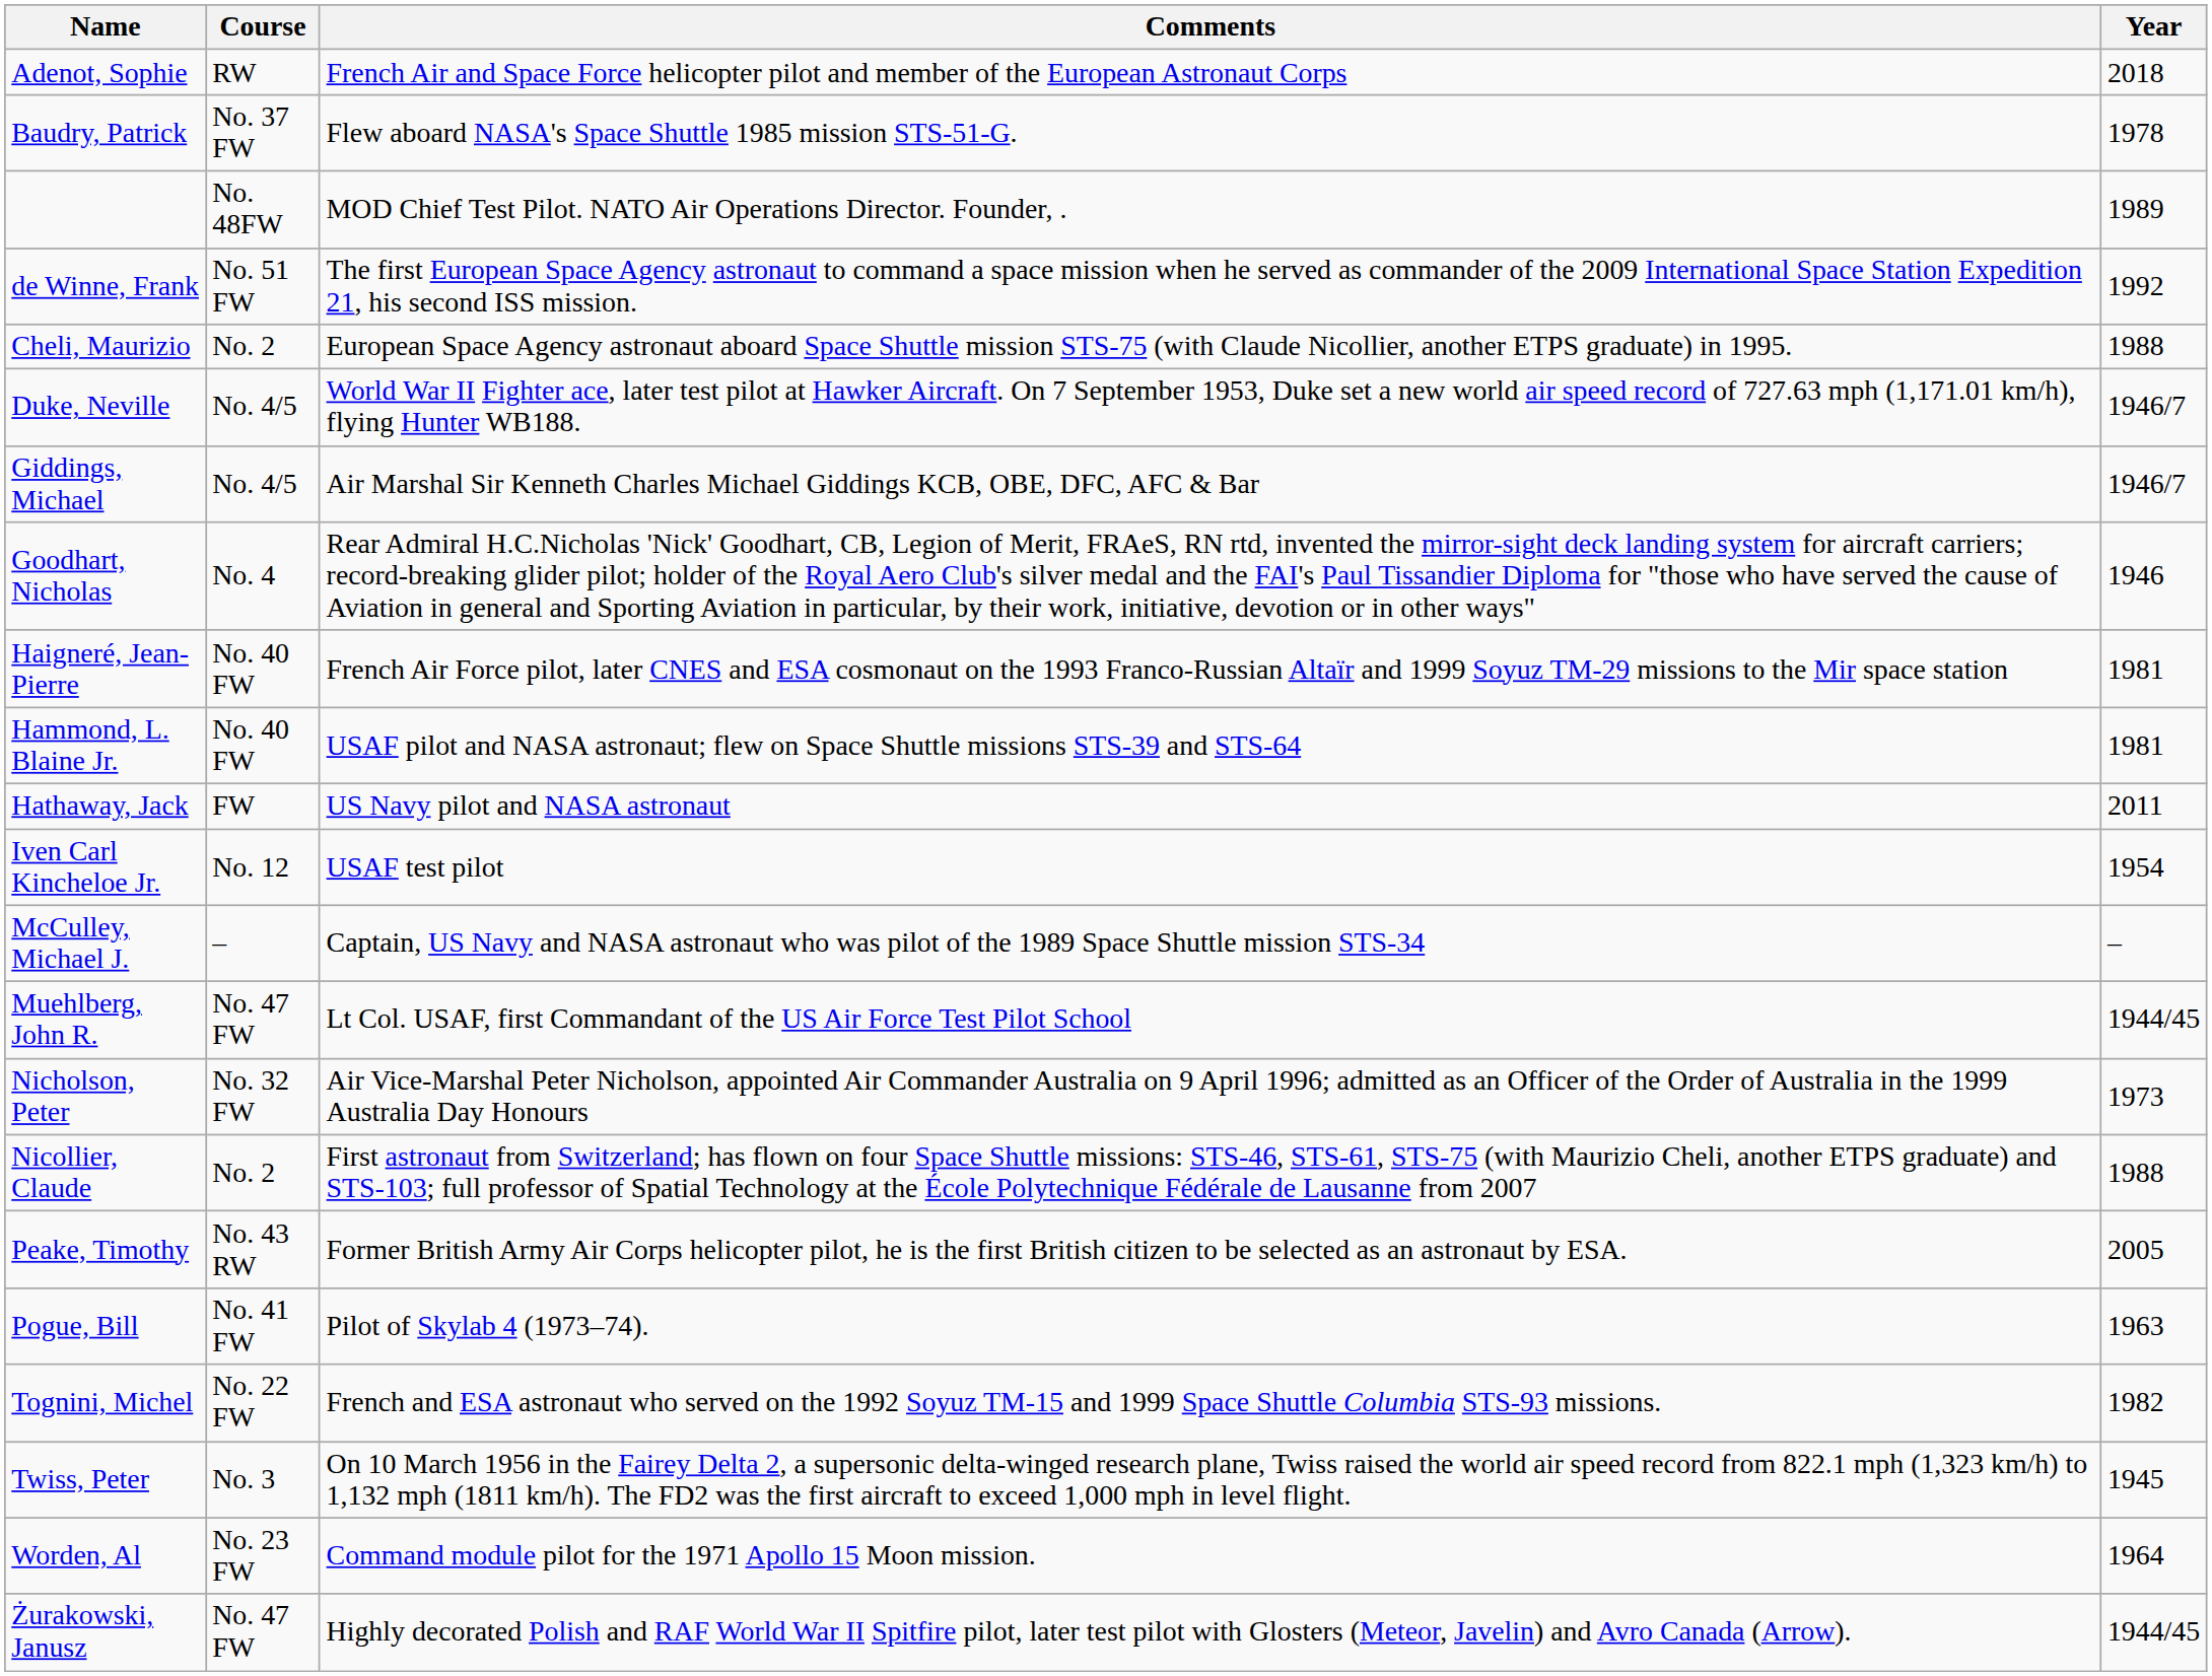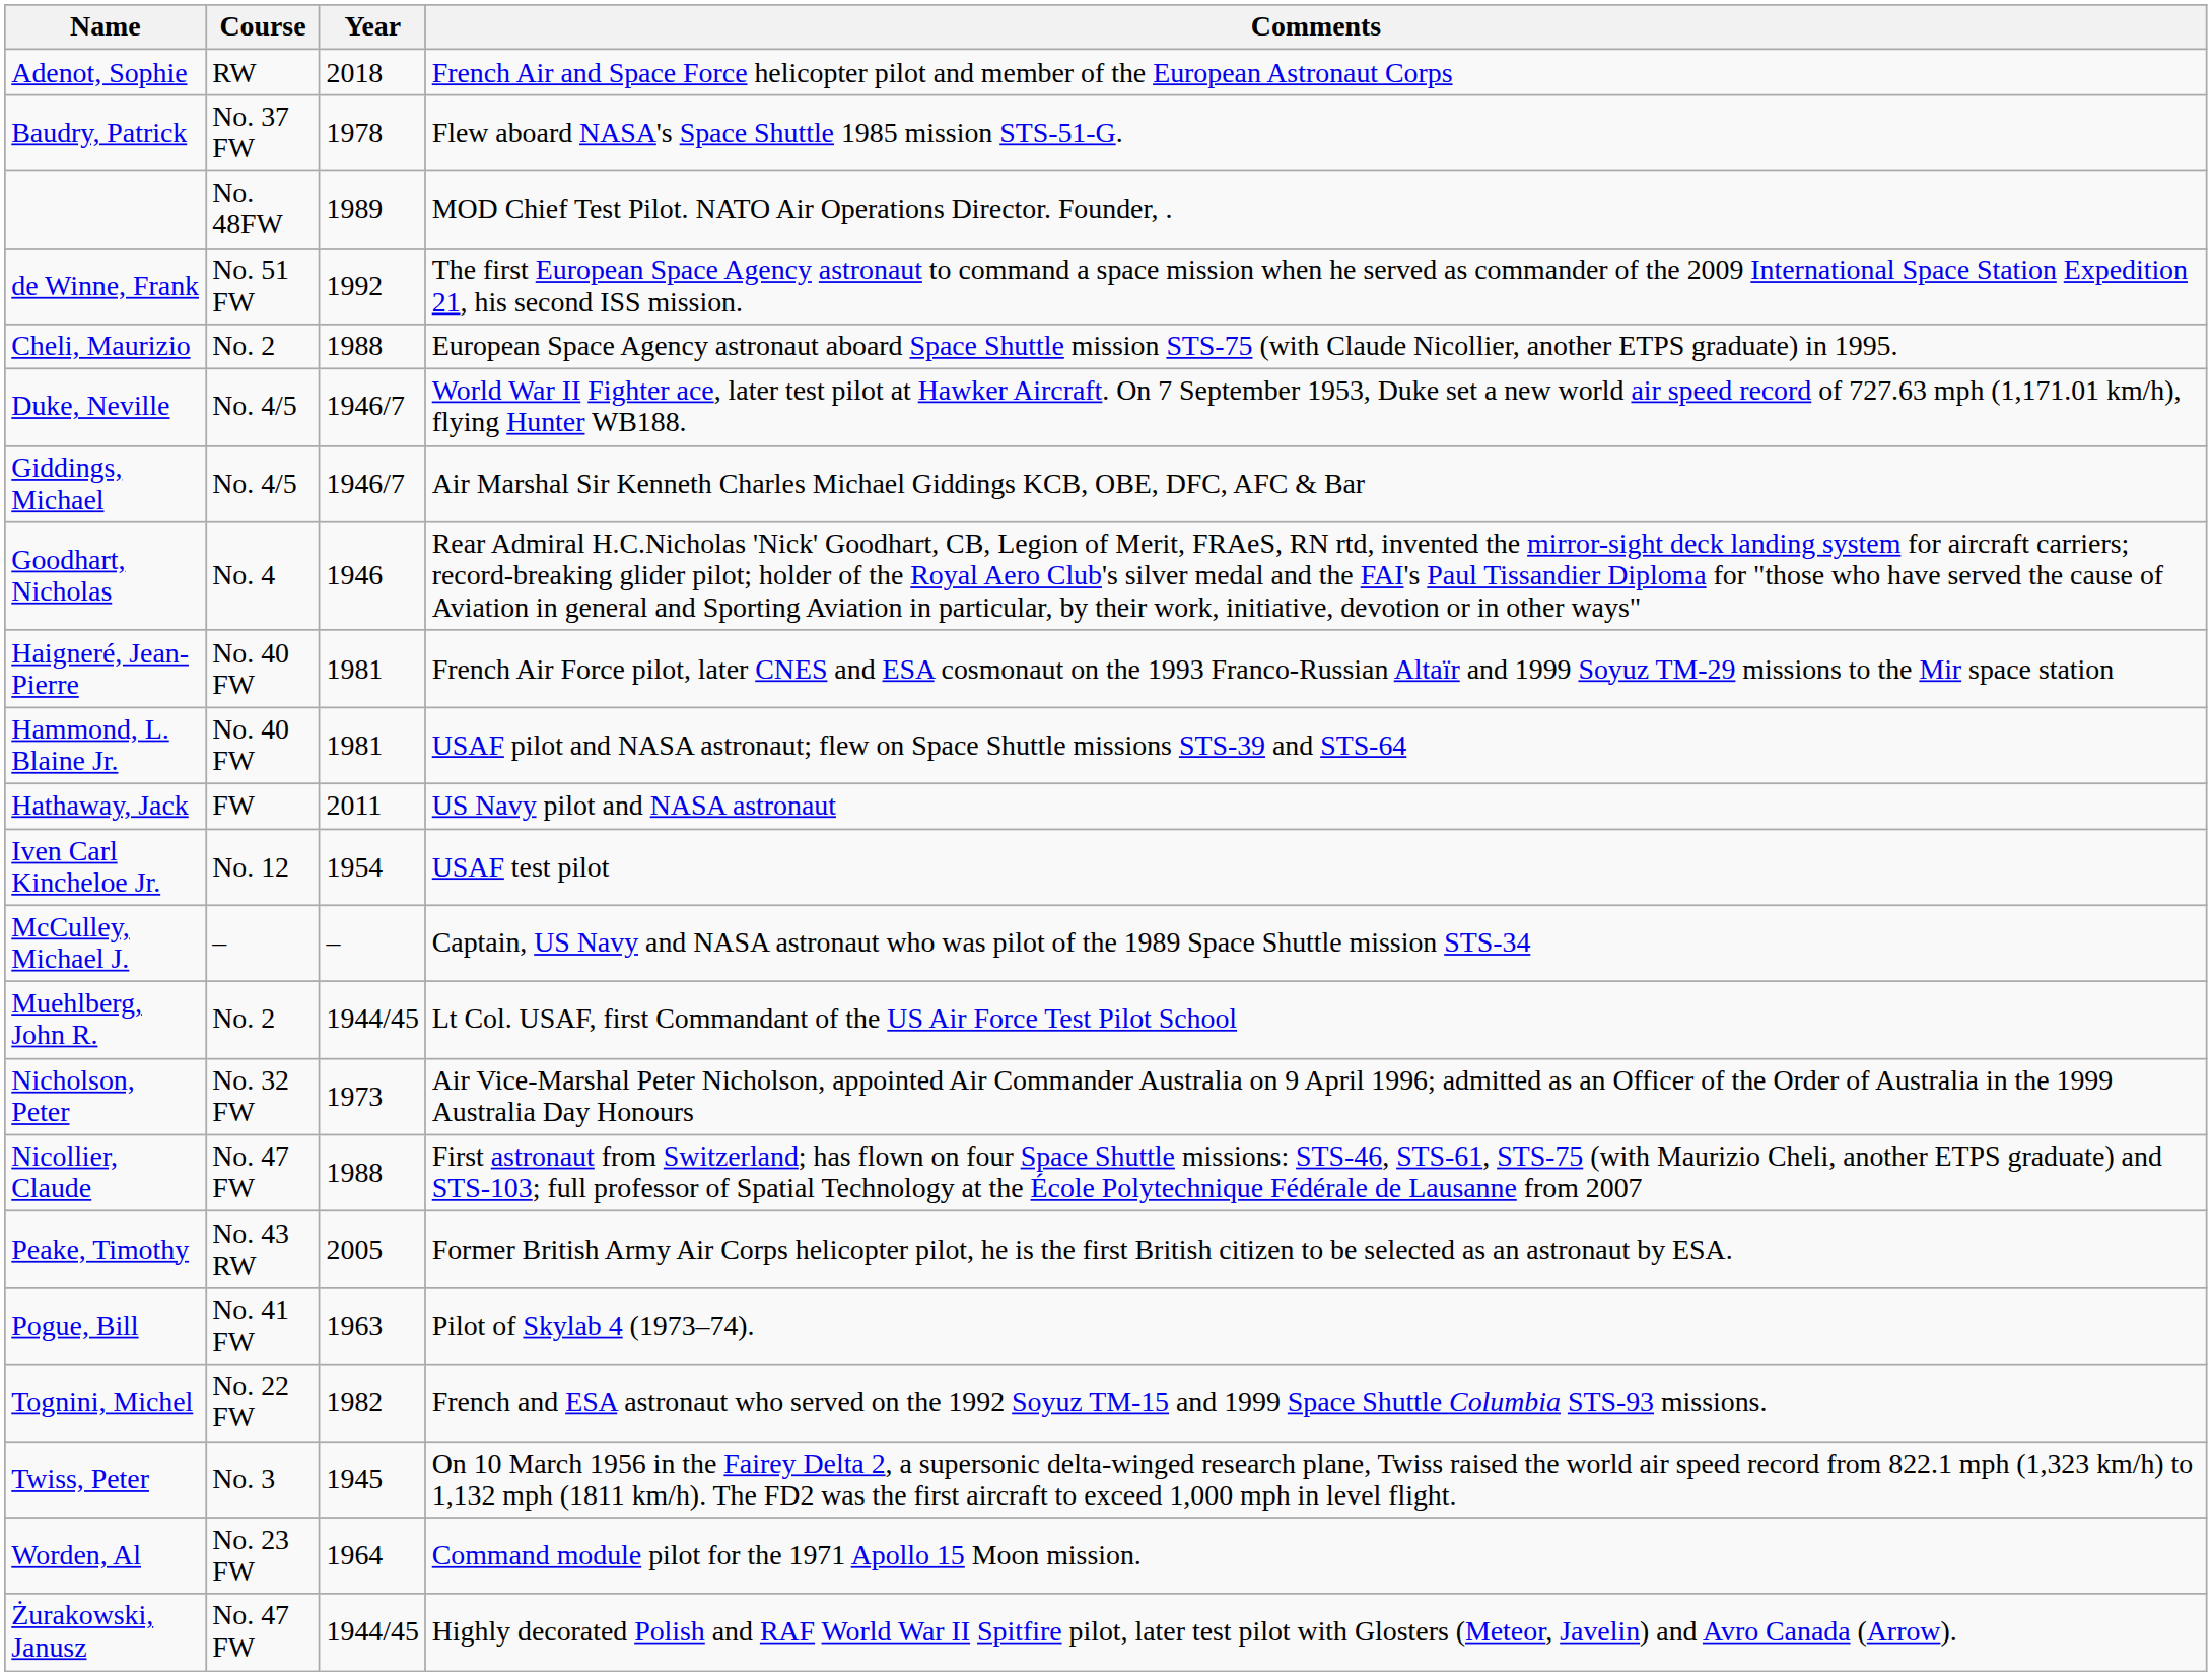columns swapped: Year <-> Comments
Muehlberg, John R. | Course: No. 47 FW -> No. 2
Nicollier, Claude | Course: No. 2 -> No. 47 FW
